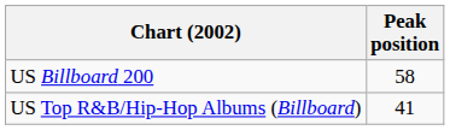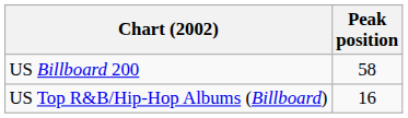US Top R&B/Hip-Hop Albums (Billboard) | Peak position: 41 -> 16
